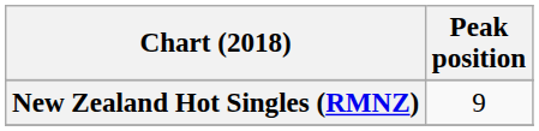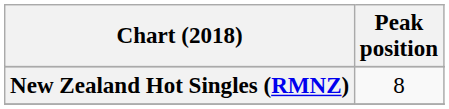New Zealand Hot Singles (RMNZ) | Peak position: 9 -> 8
